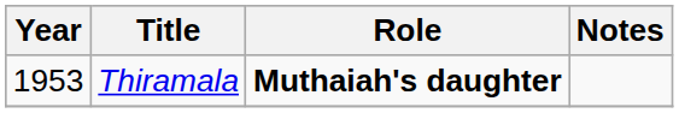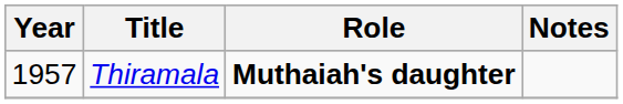Thiramala | Year: 1953 -> 1957
